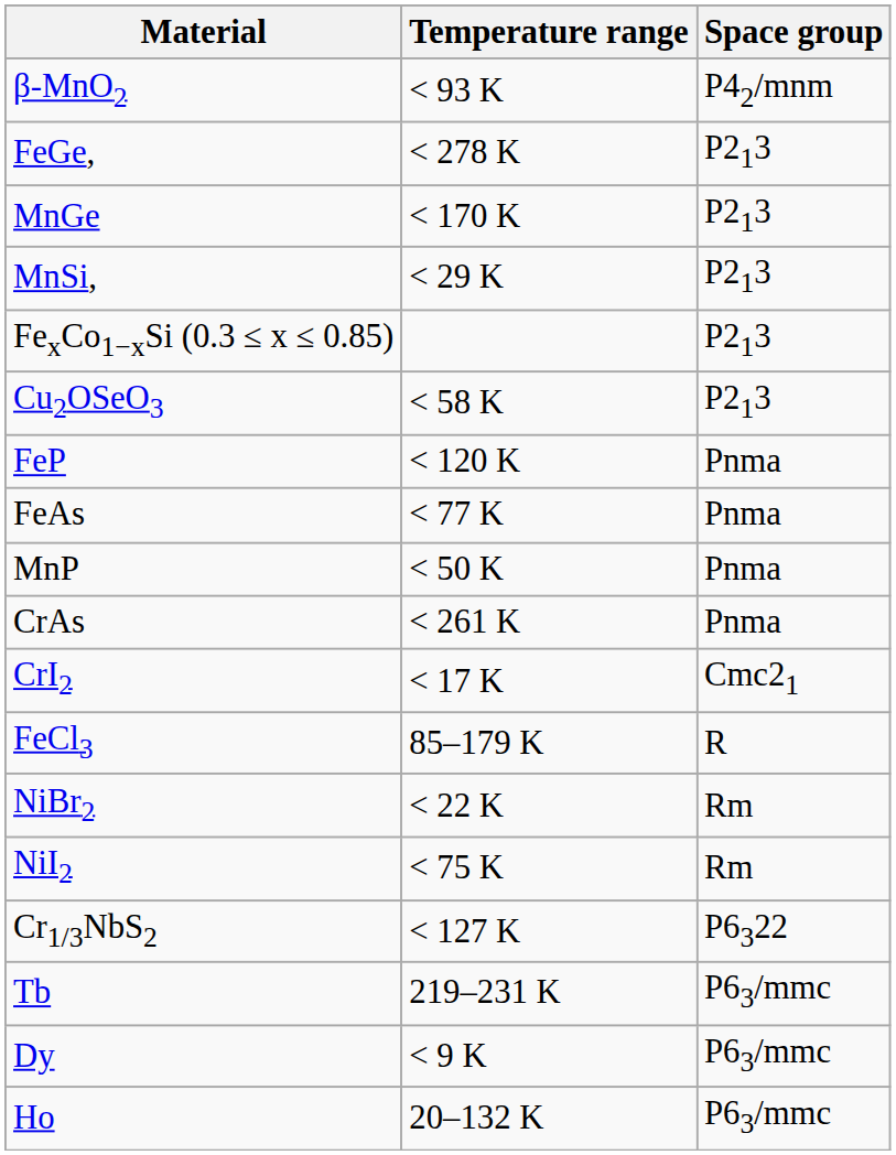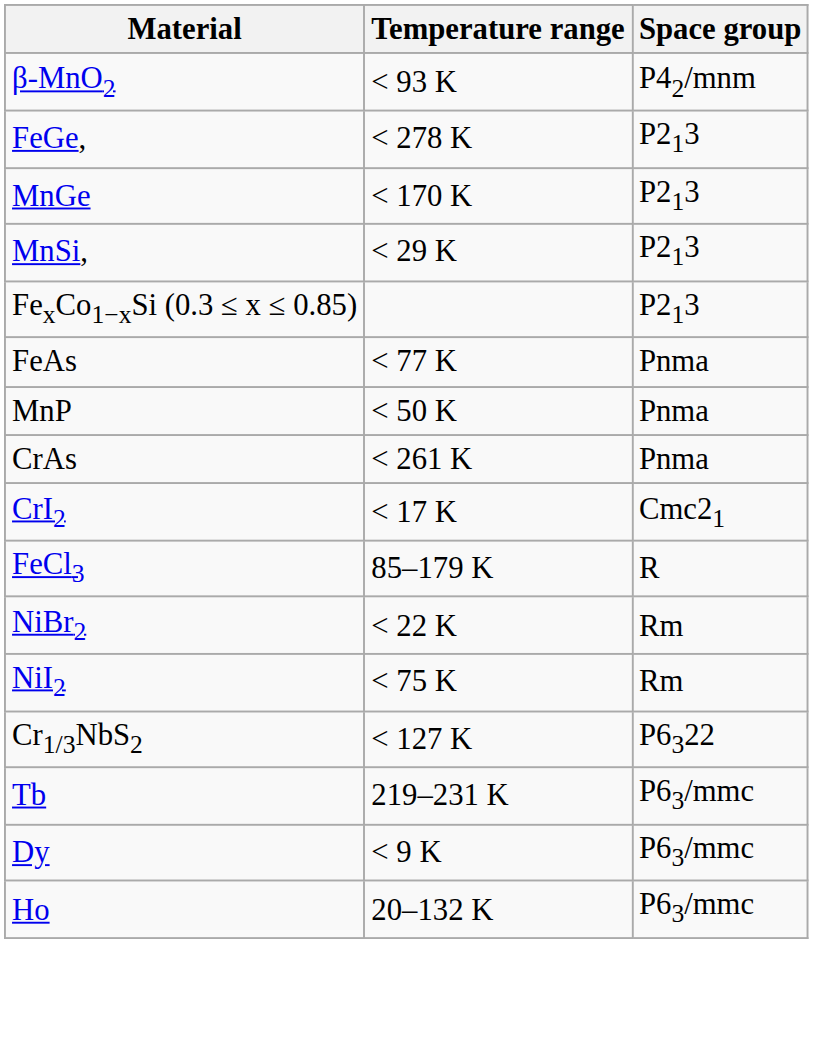- row: Cu2OSeO3 | < 58 K | P213
- row: FeP | < 120 K | Pnma
